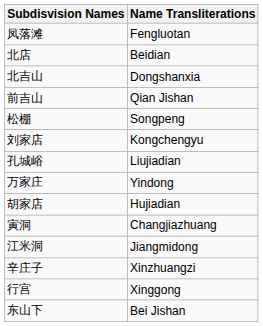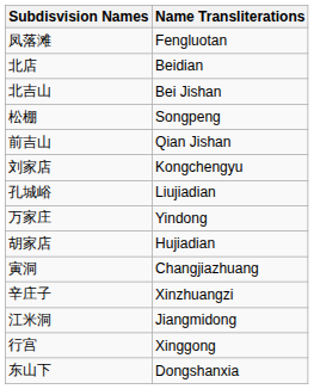北吉山 | Name Transliterations: Dongshanxia -> Bei Jishan
rows swapped: 前吉山 <-> 松棚
rows swapped: 辛庄子 <-> 江米洞
东山下 | Name Transliterations: Bei Jishan -> Dongshanxia
